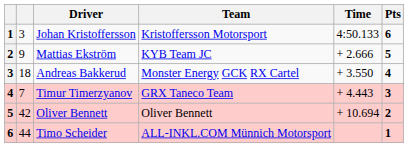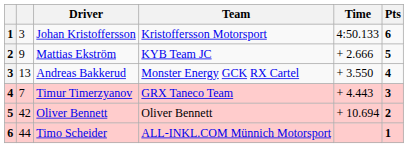Andreas Bakkerud | column 2: 18 -> 13
